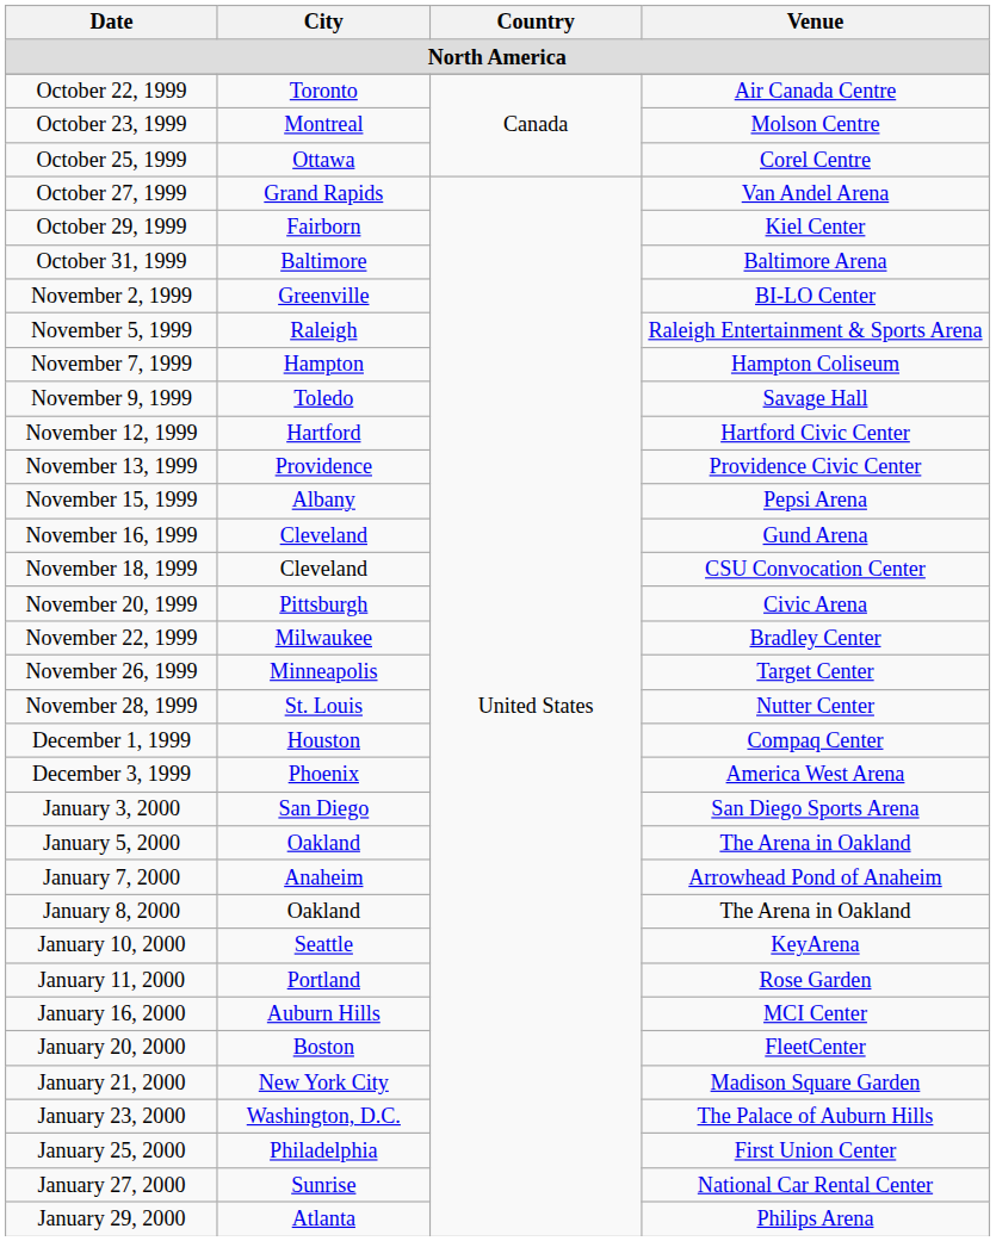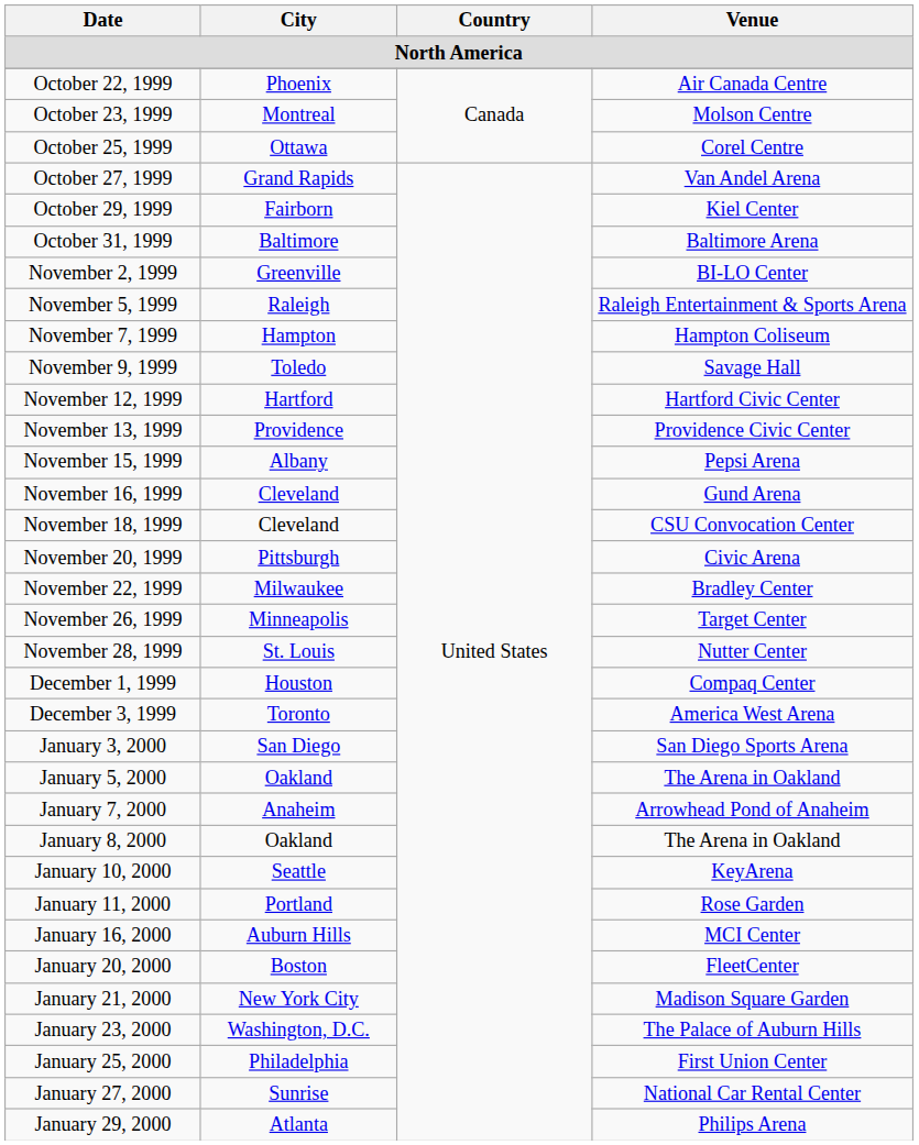October 22, 1999 | City: Toronto -> Phoenix
December 3, 1999 | City: Phoenix -> Toronto
